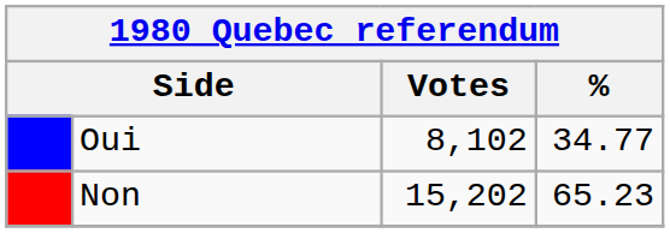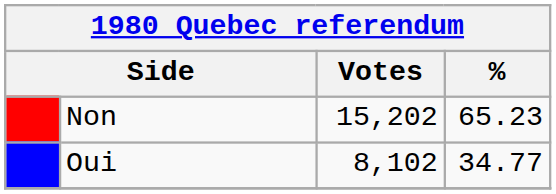rows swapped: Non <-> Oui
